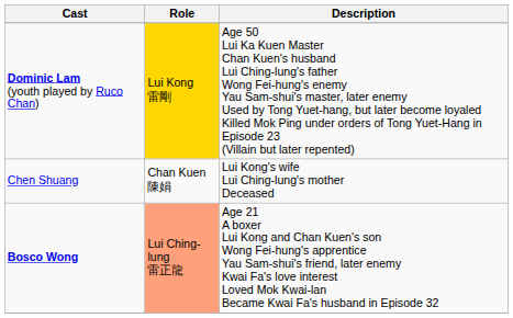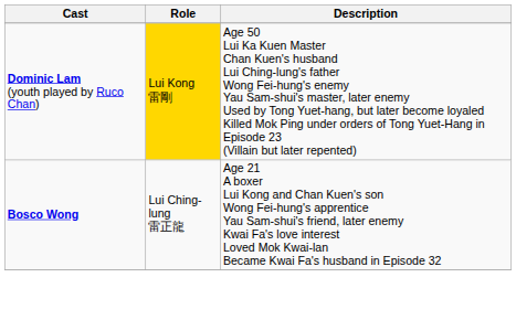- row: Chen Shuang | Chan Kuen 陳娟 | Lui Kong's wife Lui Ching-lung's mother Deceased
Bosco Wong | Role: lightsalmon background -> no background
